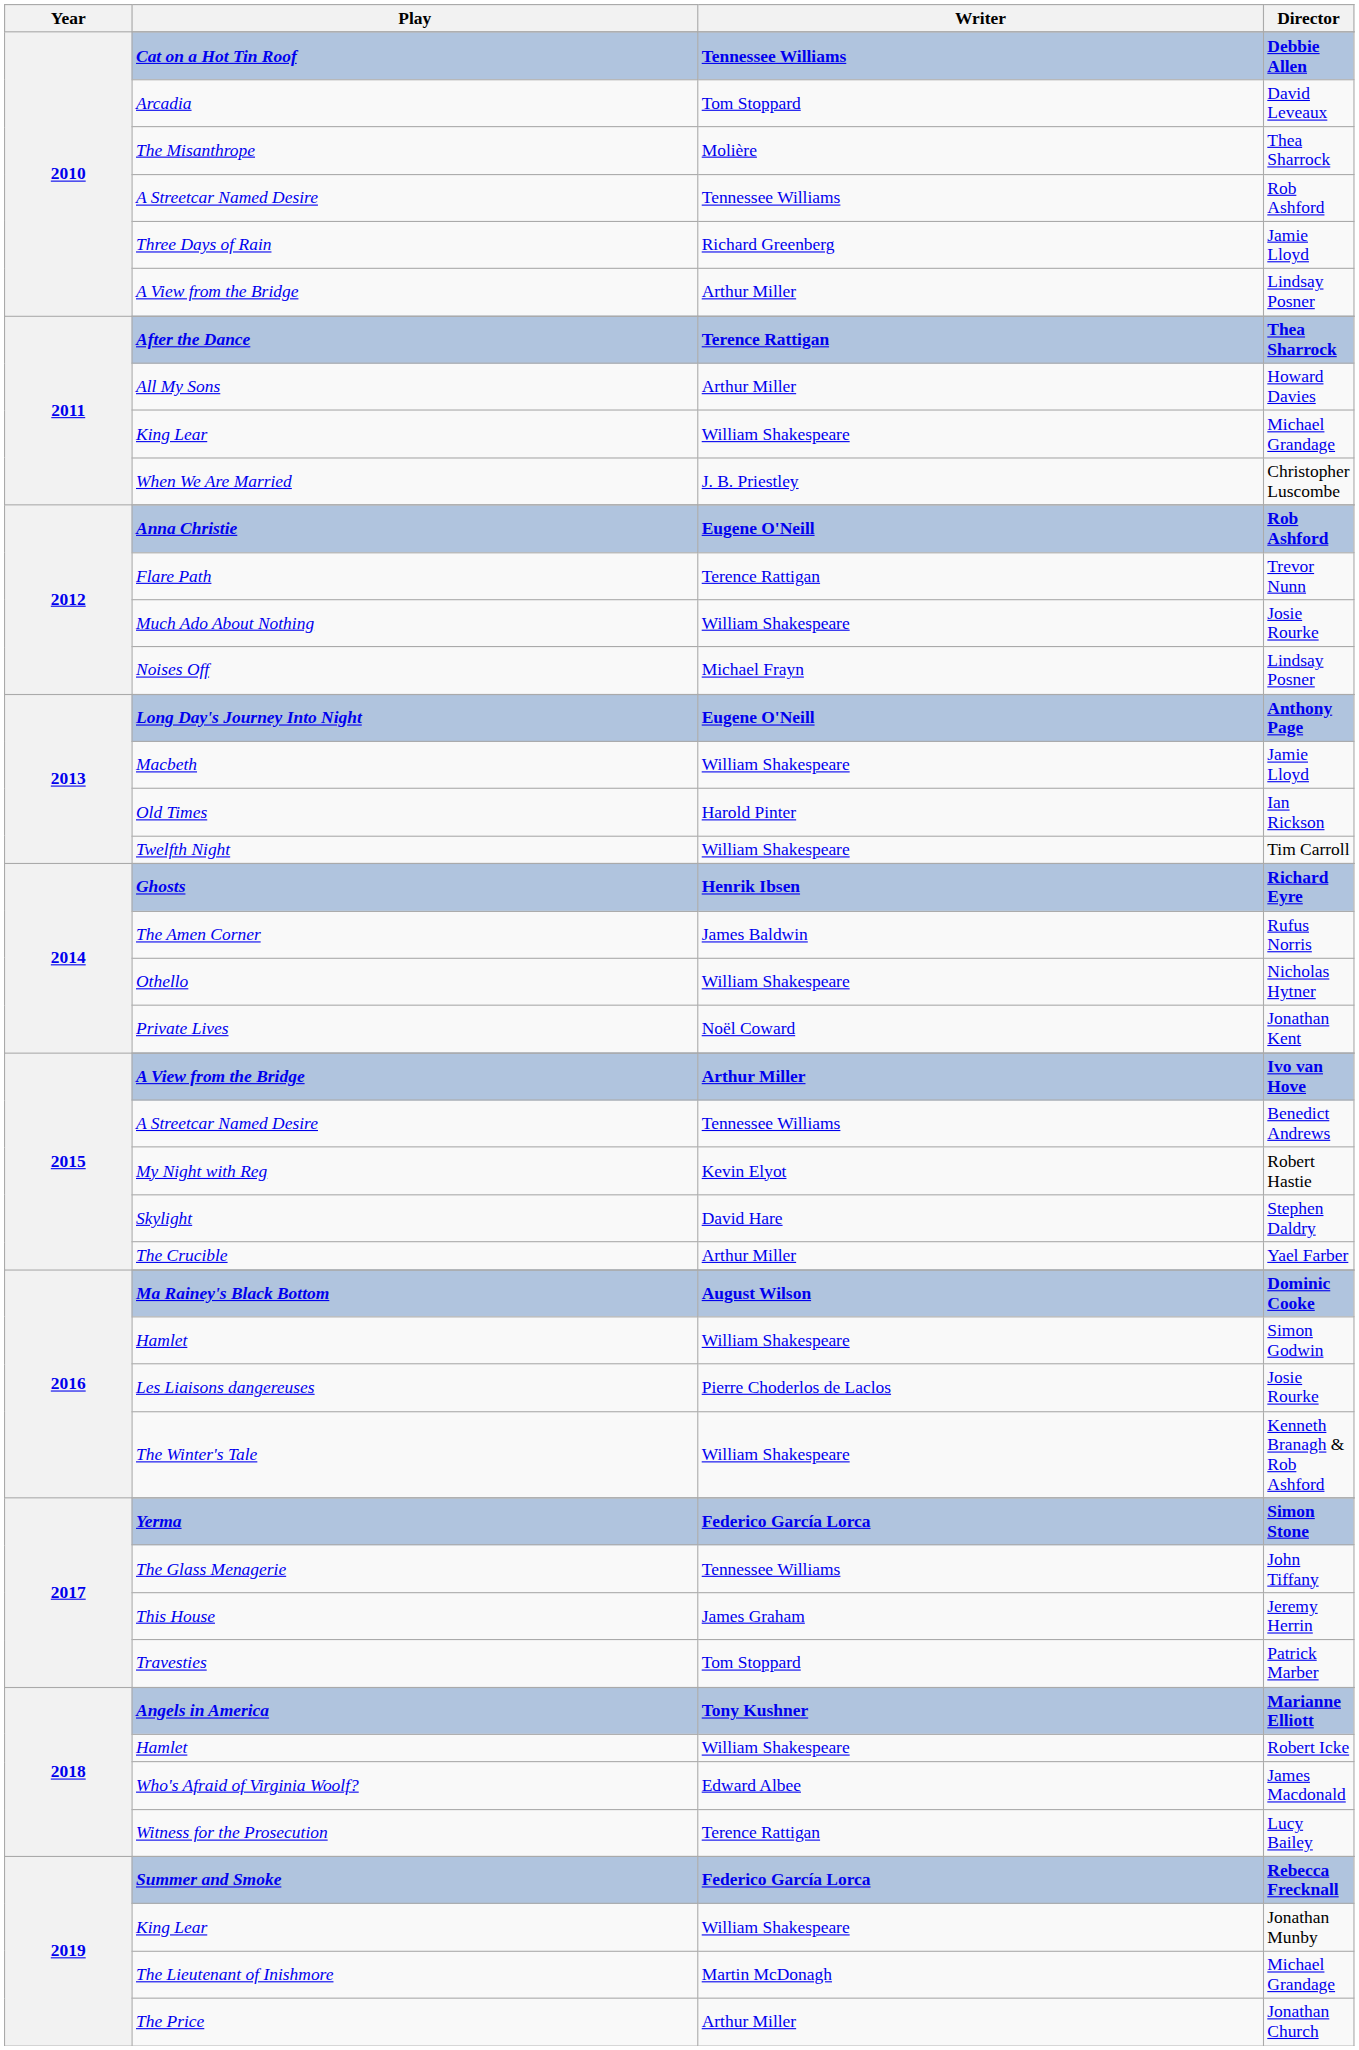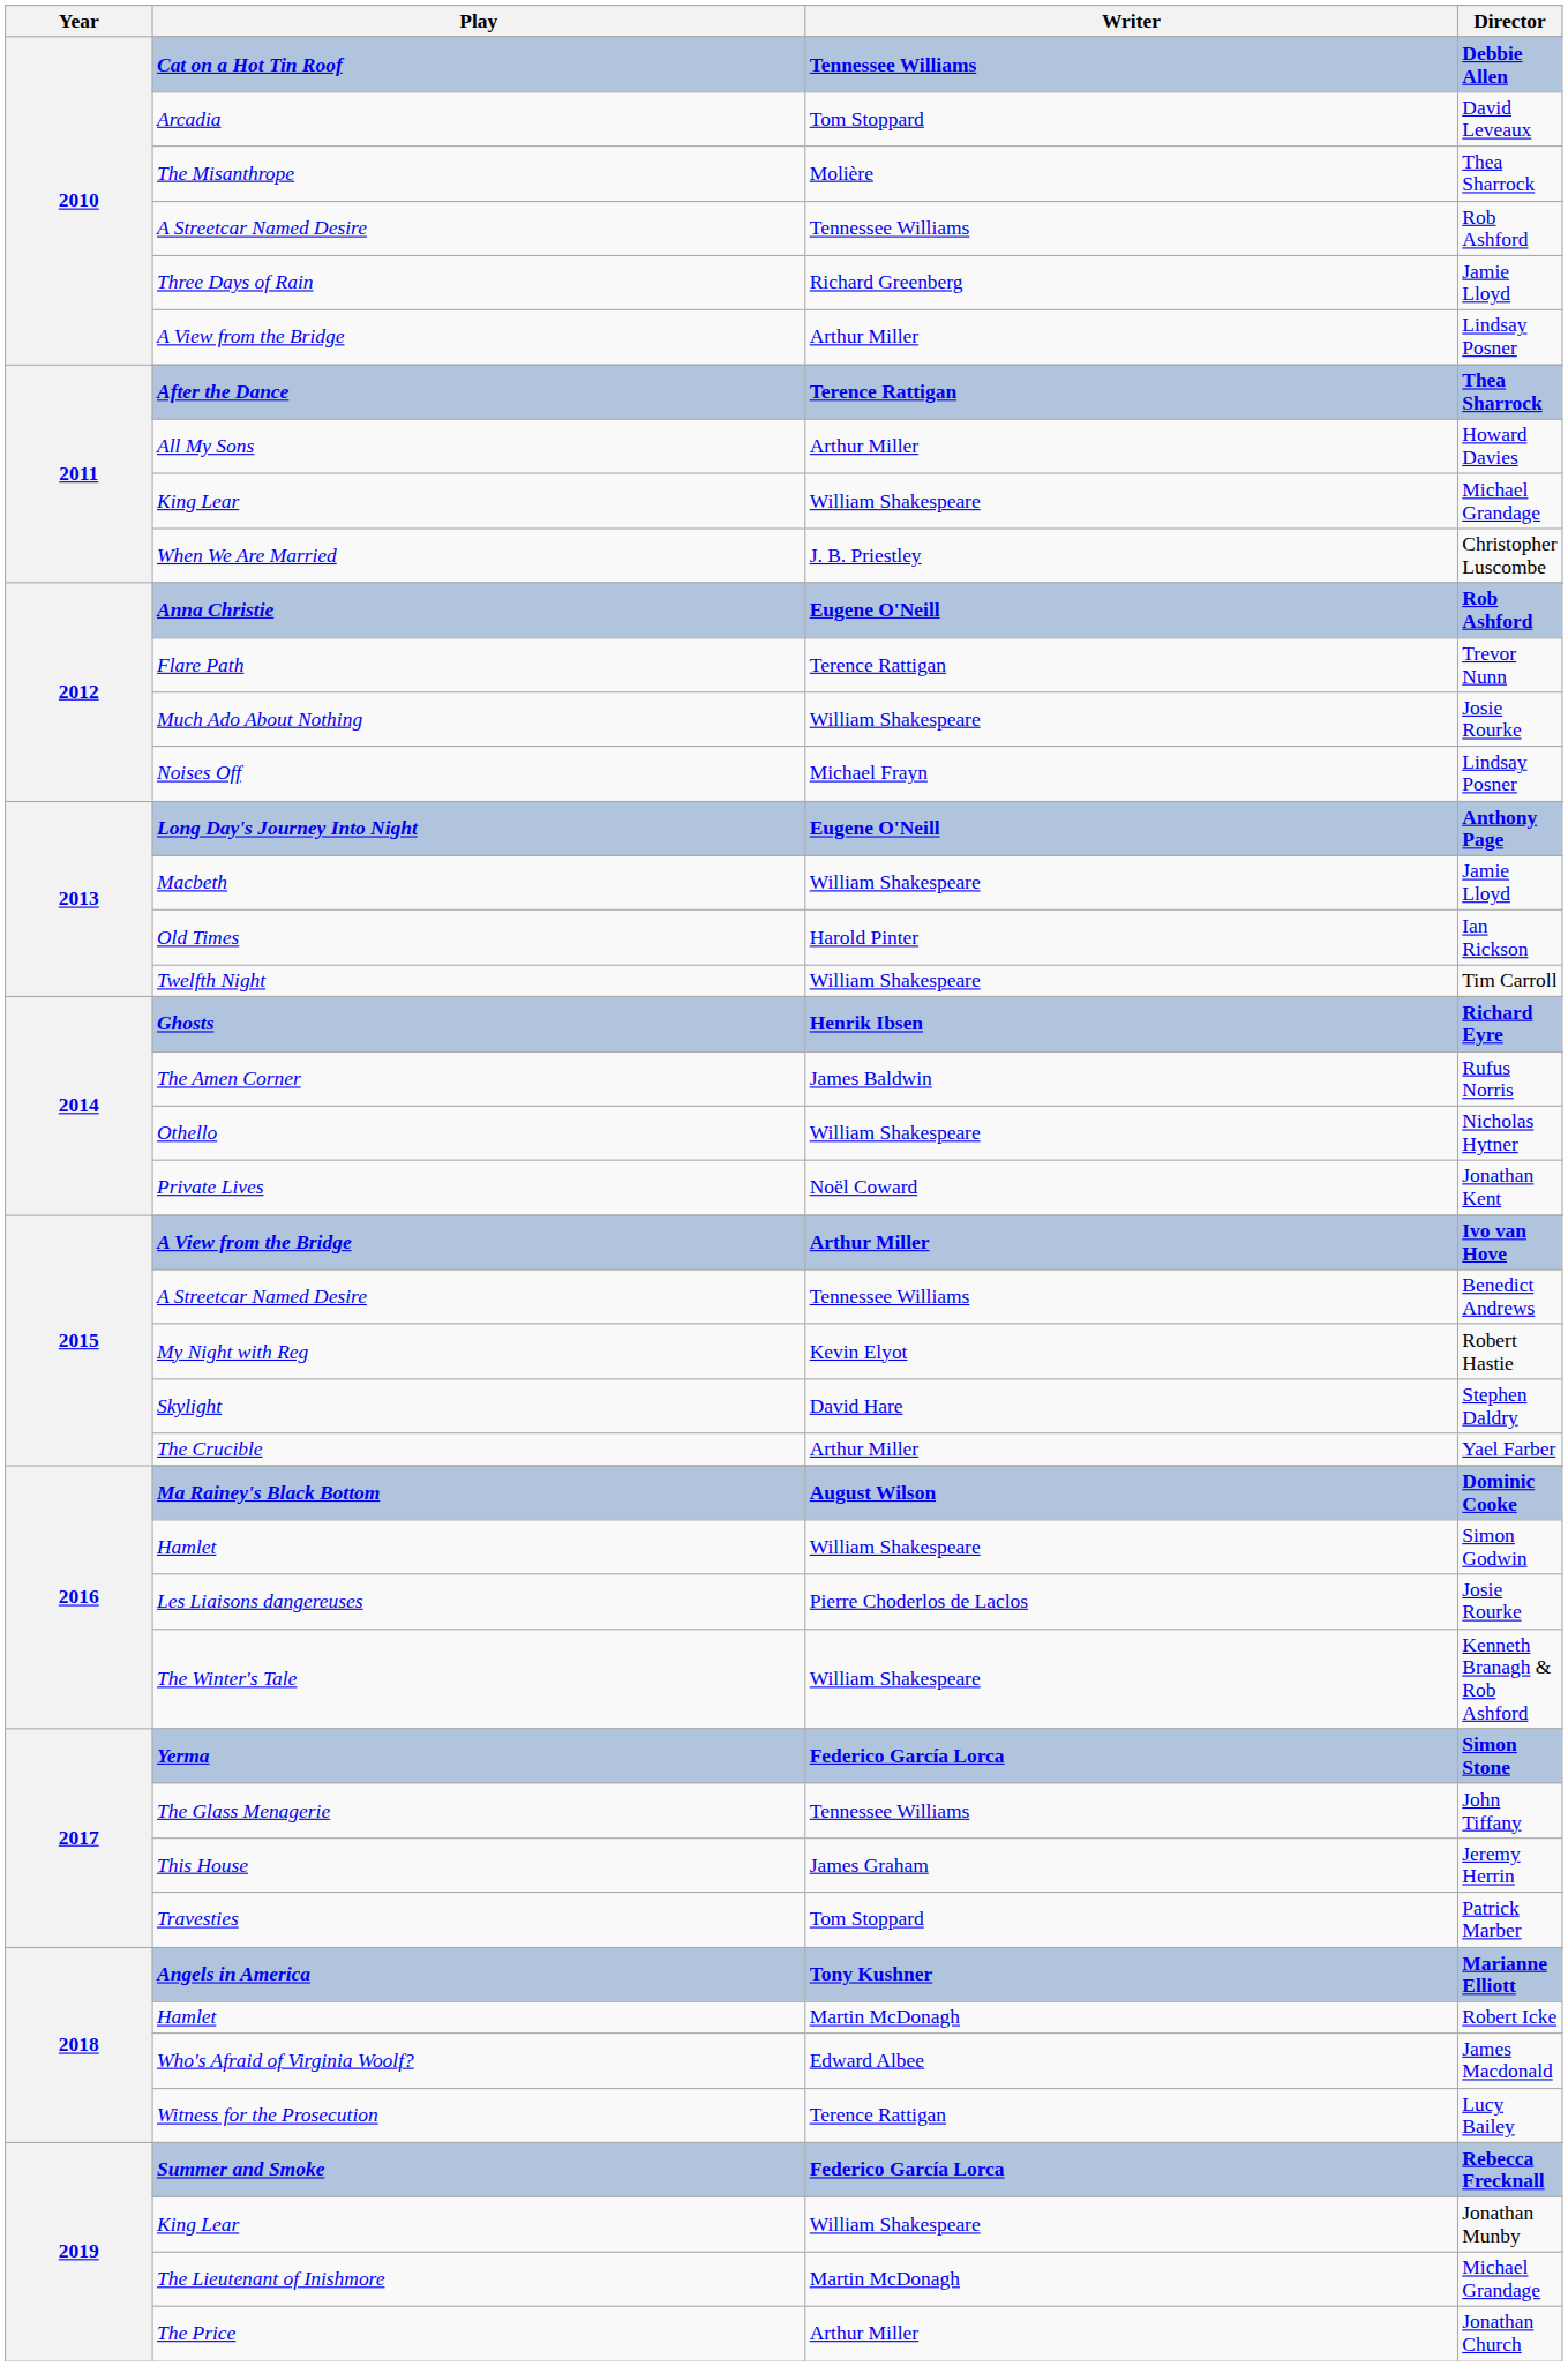Hamlet / Robert Icke | Writer: William Shakespeare -> Martin McDonagh
